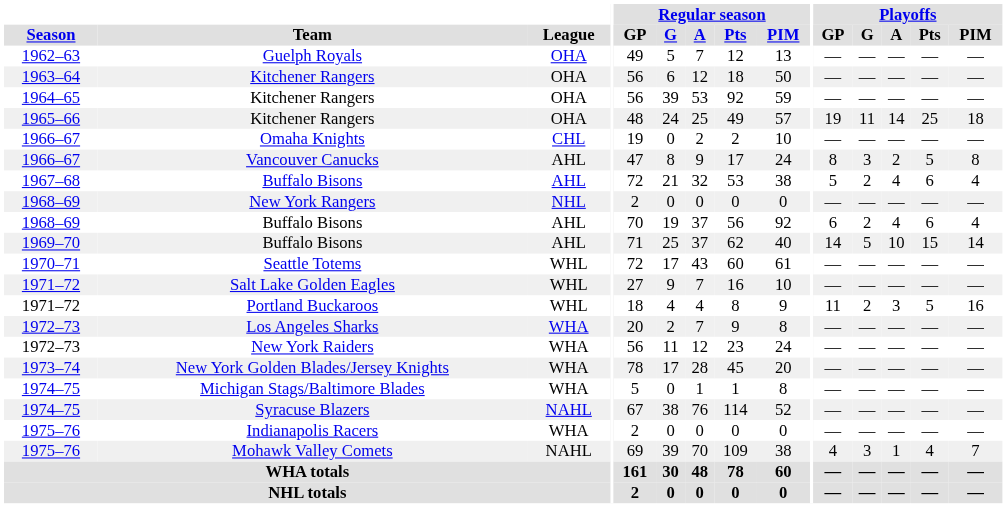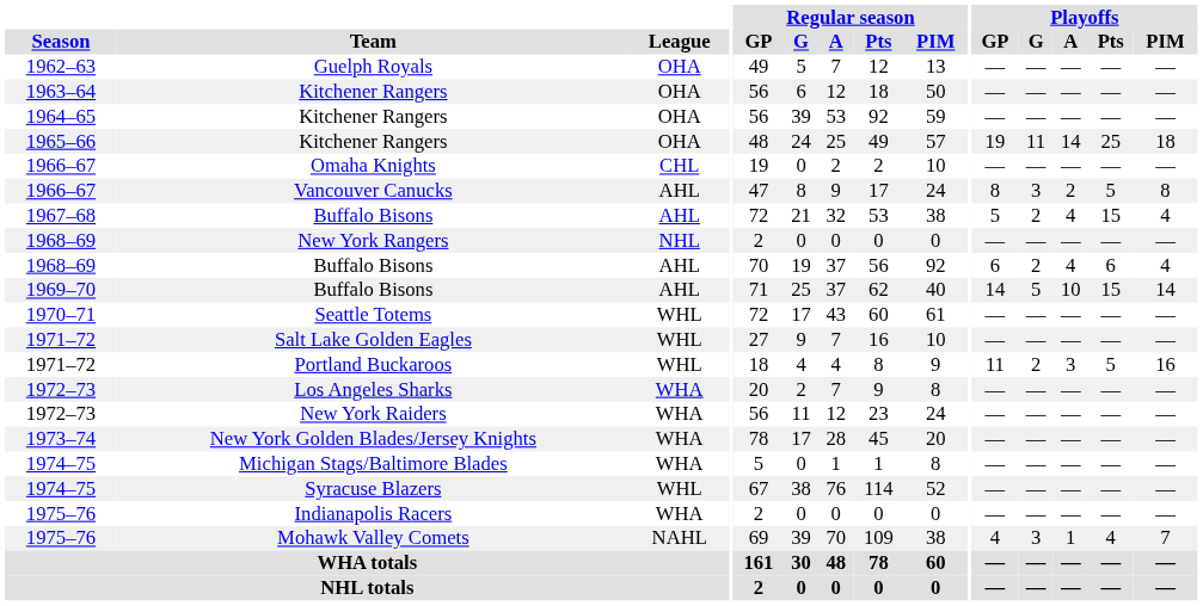1967–68 / Buffalo Bisons | Playoffs / Pts: 6 -> 15
Syracuse Blazers | League: NAHL -> WHL
